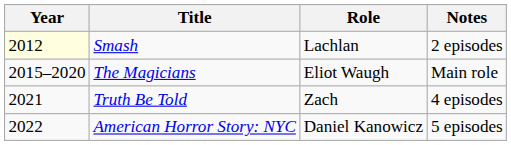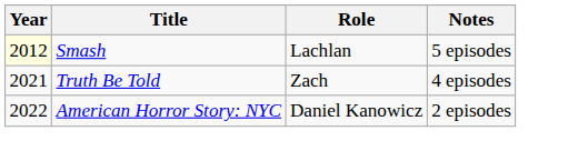Smash | Notes: 2 episodes -> 5 episodes
- row: 2015–2020 | The Magicians | Eliot Waugh | Main role
American Horror Story: NYC | Notes: 5 episodes -> 2 episodes
